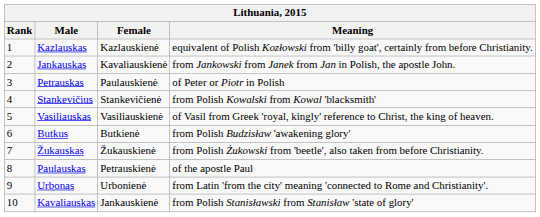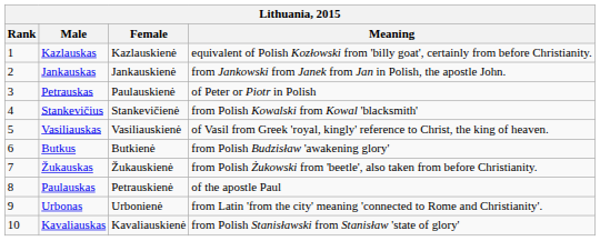Jankauskas | Female: Kavaliauskienė -> Jankauskienė
Kavaliauskas | Female: Jankauskienė -> Kavaliauskienė
